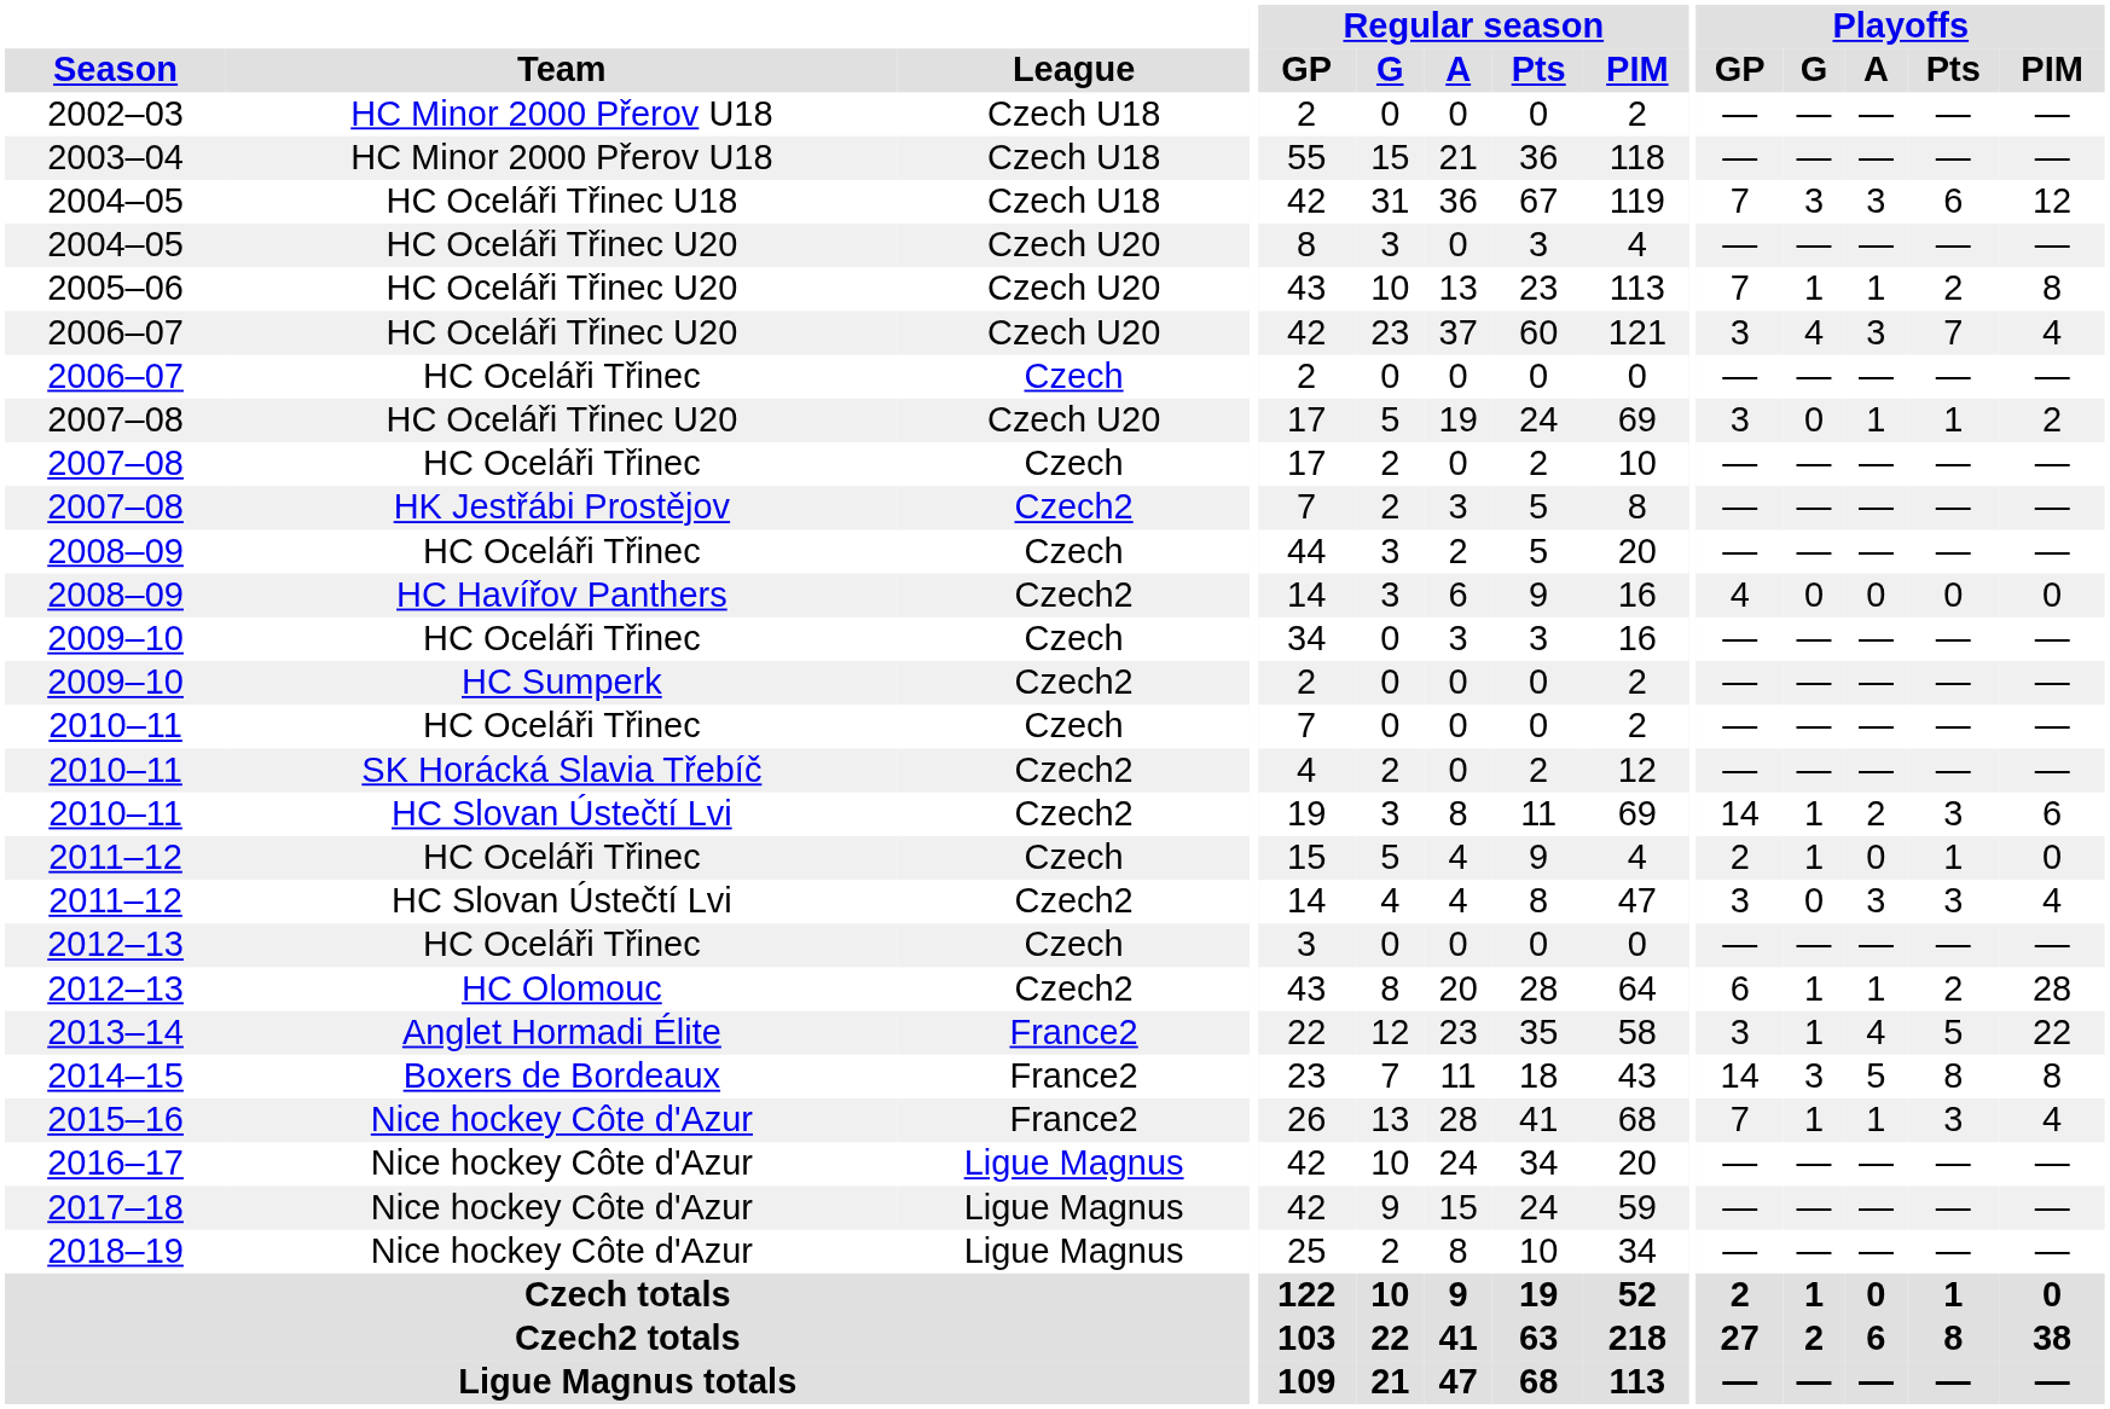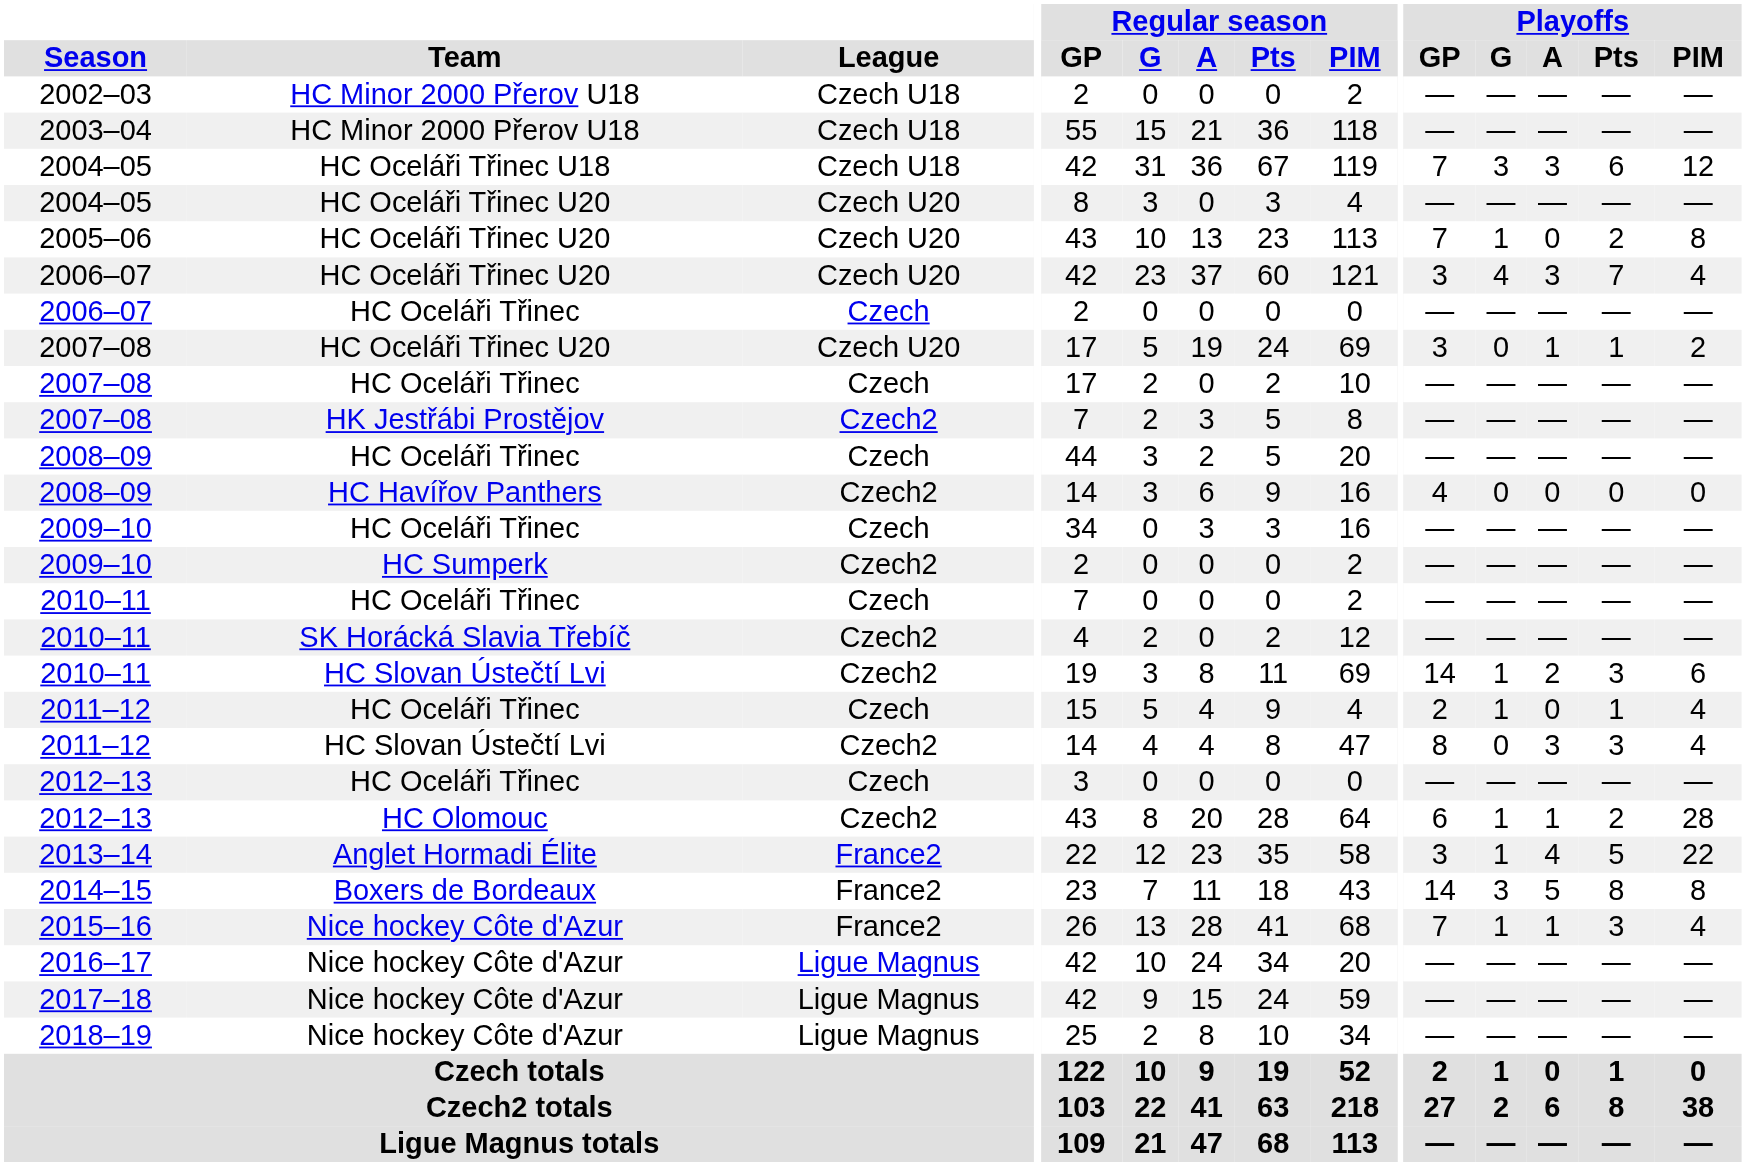2005–06 | Playoffs / A: 1 -> 0
2011–12 / HC Oceláři Třinec | Playoffs / PIM: 0 -> 4
2011–12 / HC Slovan Ústečtí Lvi | Playoffs / GP: 3 -> 8
